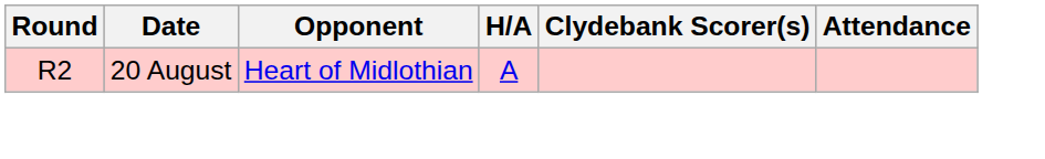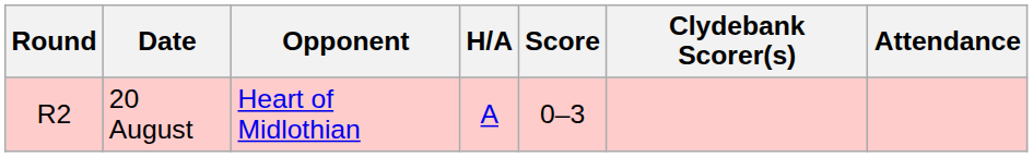+ column: Score | 0–3
